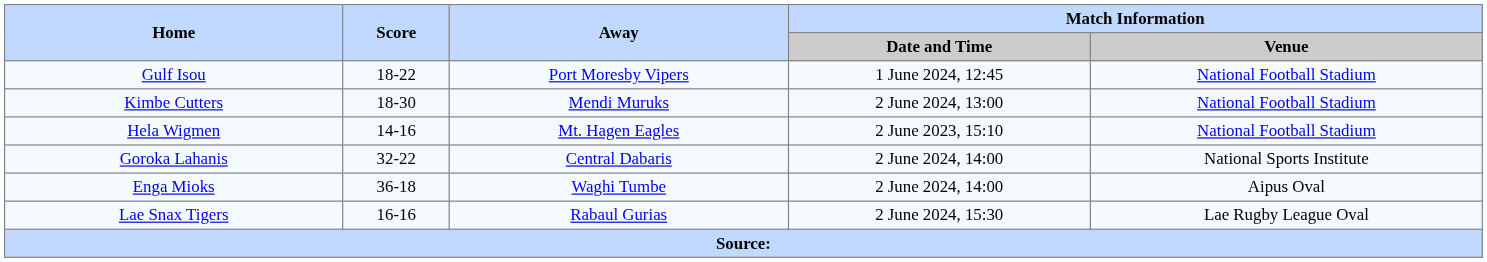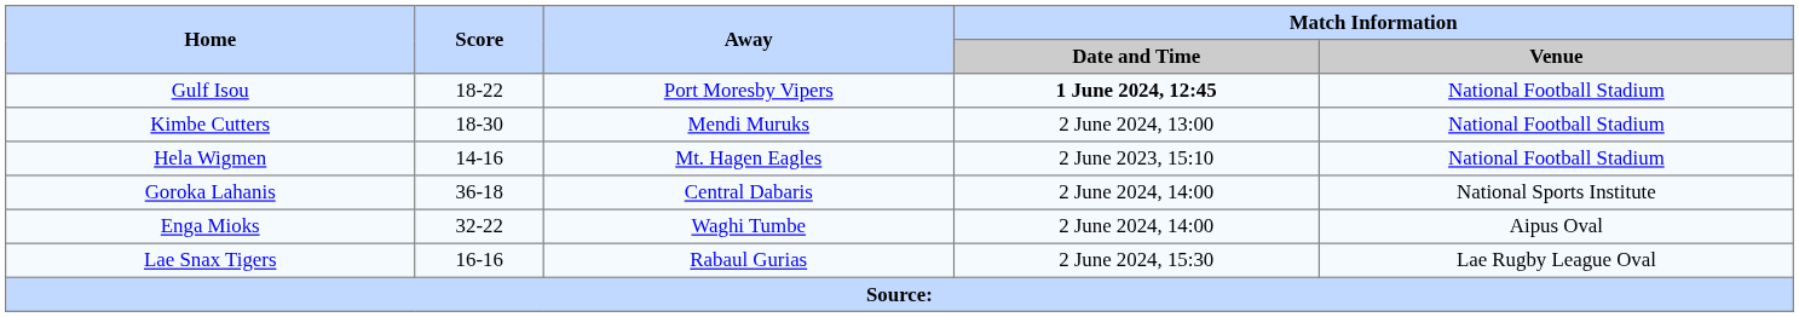Gulf Isou | Match Information / Date and Time: normal -> bold
Goroka Lahanis | Score: 32-22 -> 36-18
Enga Mioks | Score: 36-18 -> 32-22
